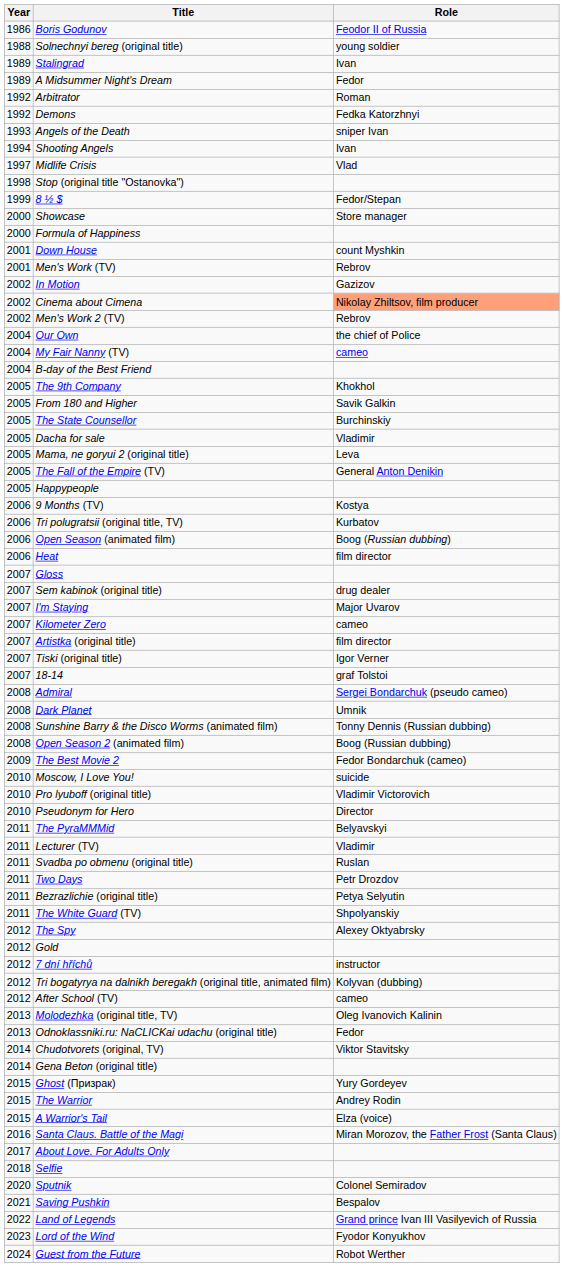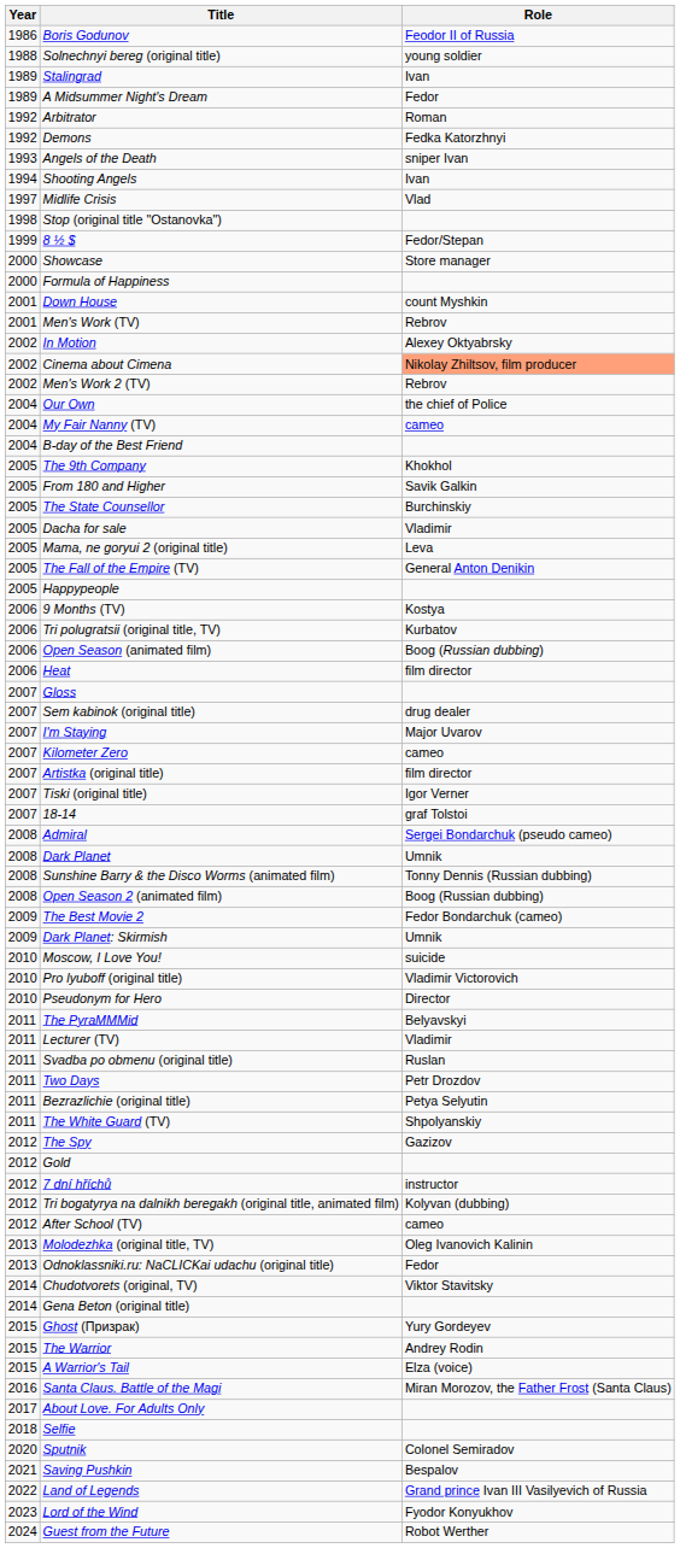In Motion | Role: Gazizov -> Alexey Oktyabrsky
+ row: 2009 | Dark Planet: Skirmish | Umnik
The Spy | Role: Alexey Oktyabrsky -> Gazizov
